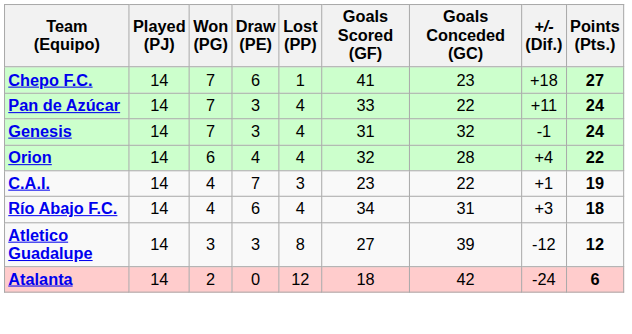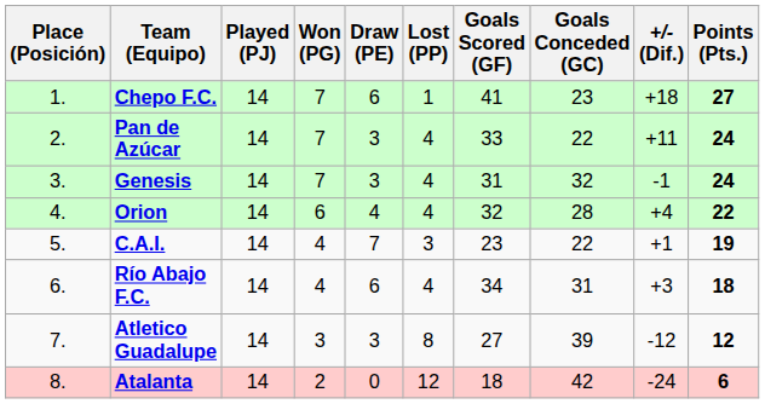+ column: Place (Posición) | 1. | 2. | 3. | 4. | 5. | 6. | 7. | 8.
